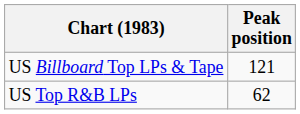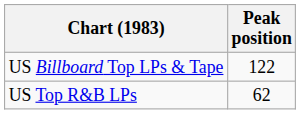US Billboard Top LPs & Tape | Peak position: 121 -> 122
